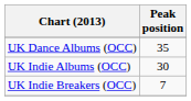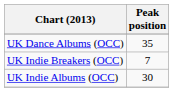rows swapped: UK Indie Albums (OCC) <-> UK Indie Breakers (OCC)
